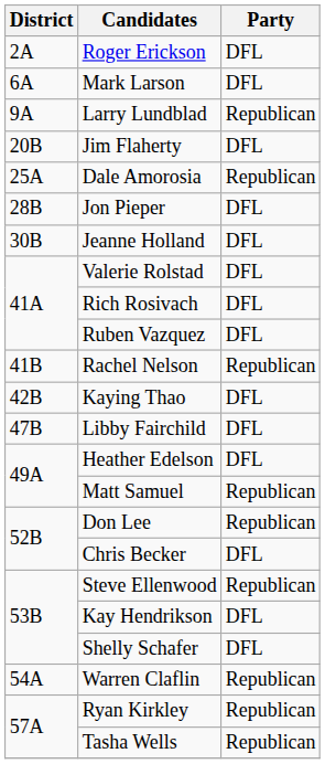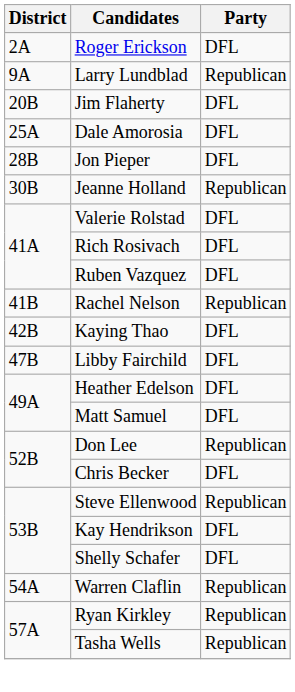- row: 6A | Mark Larson | DFL
Dale Amorosia | Party: Republican -> DFL
Jeanne Holland | Party: DFL -> Republican
Matt Samuel | Party: Republican -> DFL
